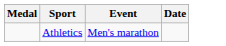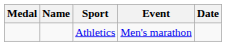+ column: Name
